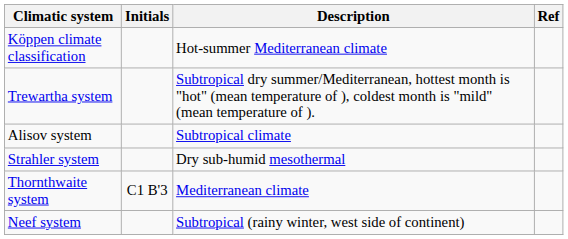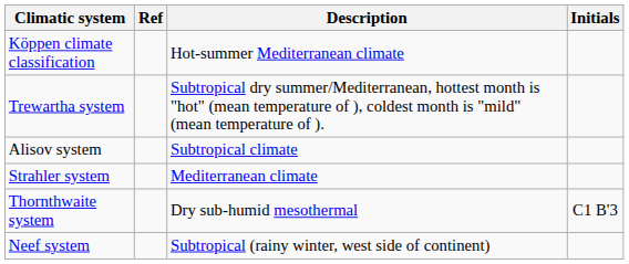columns swapped: Initials <-> Ref
Strahler system | Description: Dry sub-humid mesothermal -> Mediterranean climate
Thornthwaite system | Description: Mediterranean climate -> Dry sub-humid mesothermal
